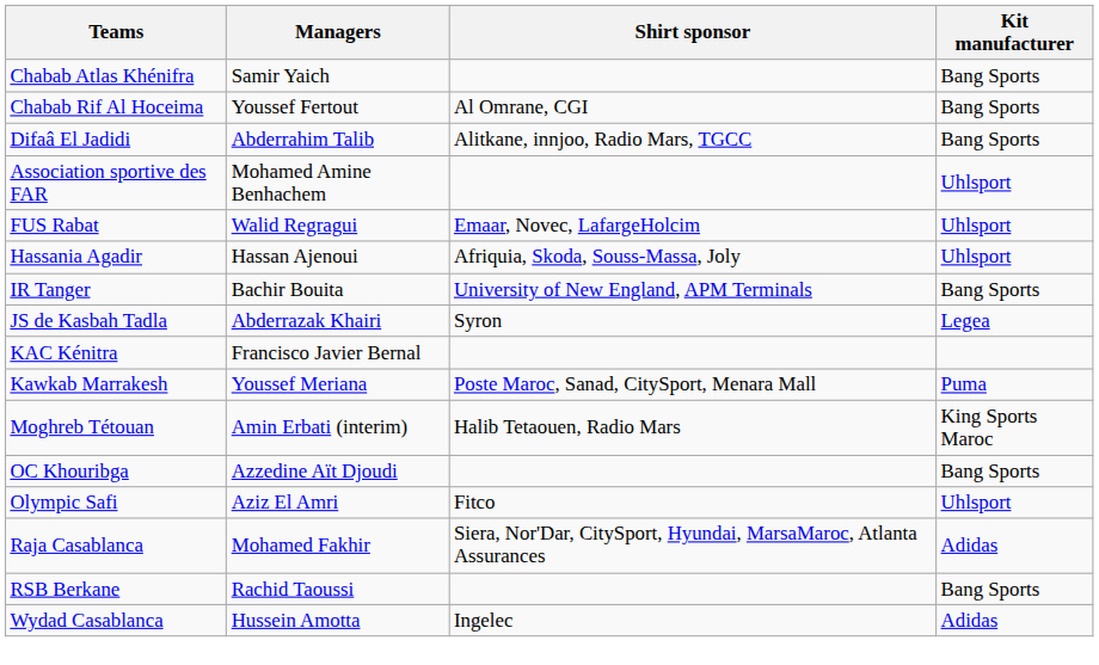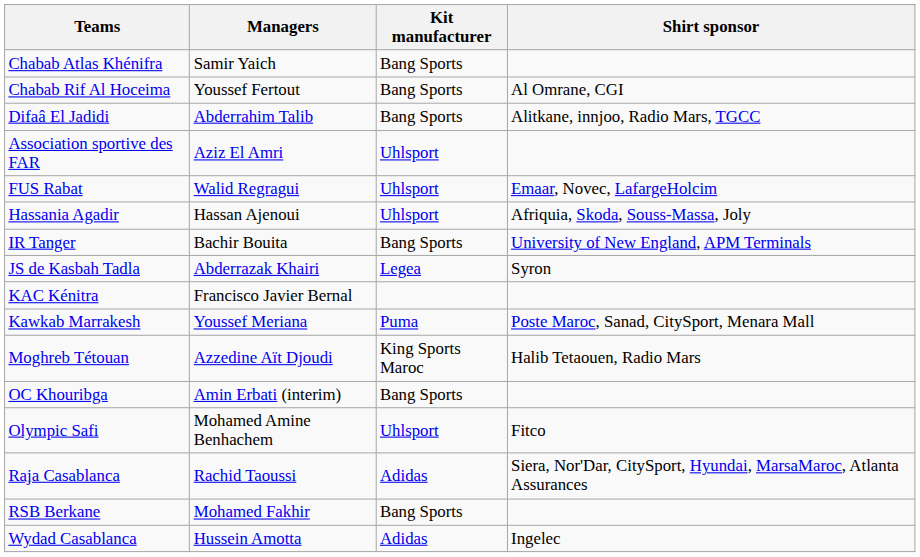columns swapped: Kit manufacturer <-> Shirt sponsor
Association sportive des FAR | Managers: Mohamed Amine Benhachem -> Aziz El Amri
Moghreb Tétouan | Managers: Amin Erbati (interim) -> Azzedine Aït Djoudi
OC Khouribga | Managers: Azzedine Aït Djoudi -> Amin Erbati (interim)
Olympic Safi | Managers: Aziz El Amri -> Mohamed Amine Benhachem
Raja Casablanca | Managers: Mohamed Fakhir -> Rachid Taoussi
RSB Berkane | Managers: Rachid Taoussi -> Mohamed Fakhir
